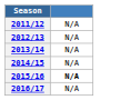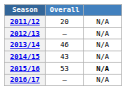+ column: Overall | 20 | — | 46 | 43 | 53 | —
